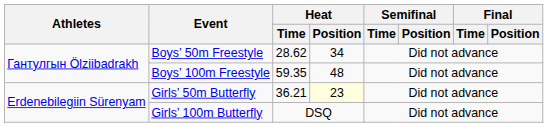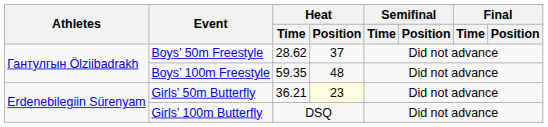Boys’ 50m Freestyle | Heat / Position: 34 -> 37
